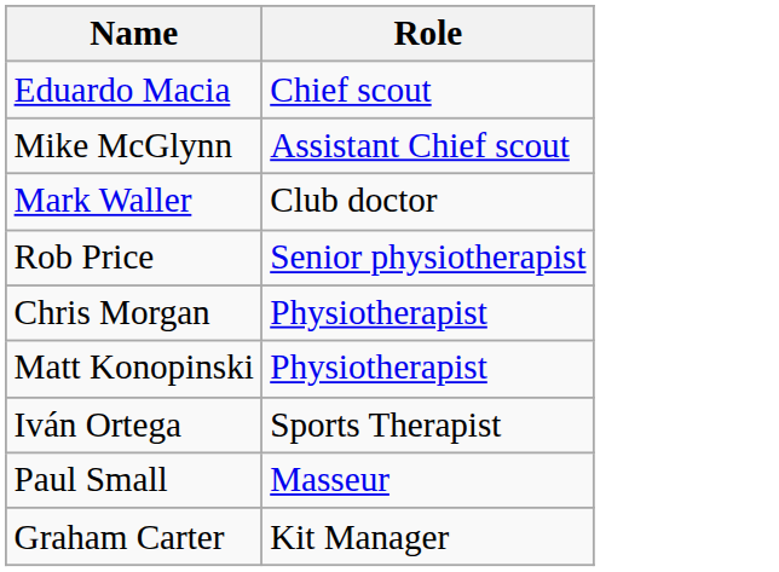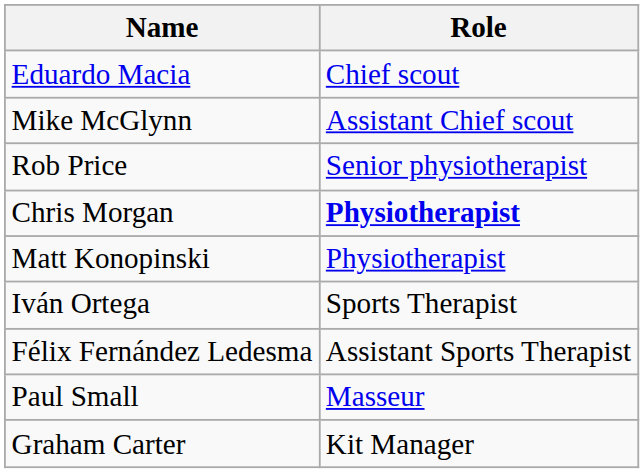- row: Mark Waller | Club doctor
Chris Morgan | Role: normal -> bold
+ row: Félix Fernández Ledesma | Assistant Sports Therapist
